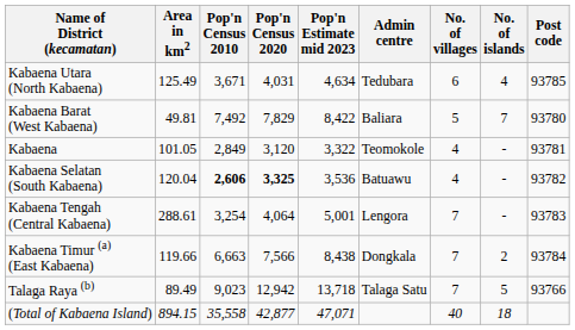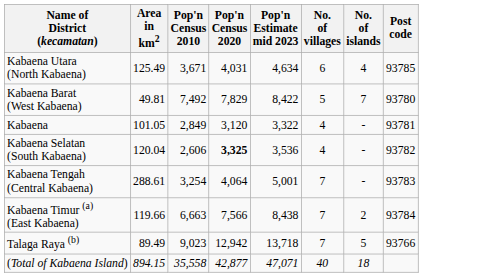- column: Admin centre | Tedubara | Baliara | Teomokole | Batuawu | Lengora | Dongkala | Talaga Satu
Kabaena Selatan (South Kabaena) | Pop'n Census 2010: bold -> normal
